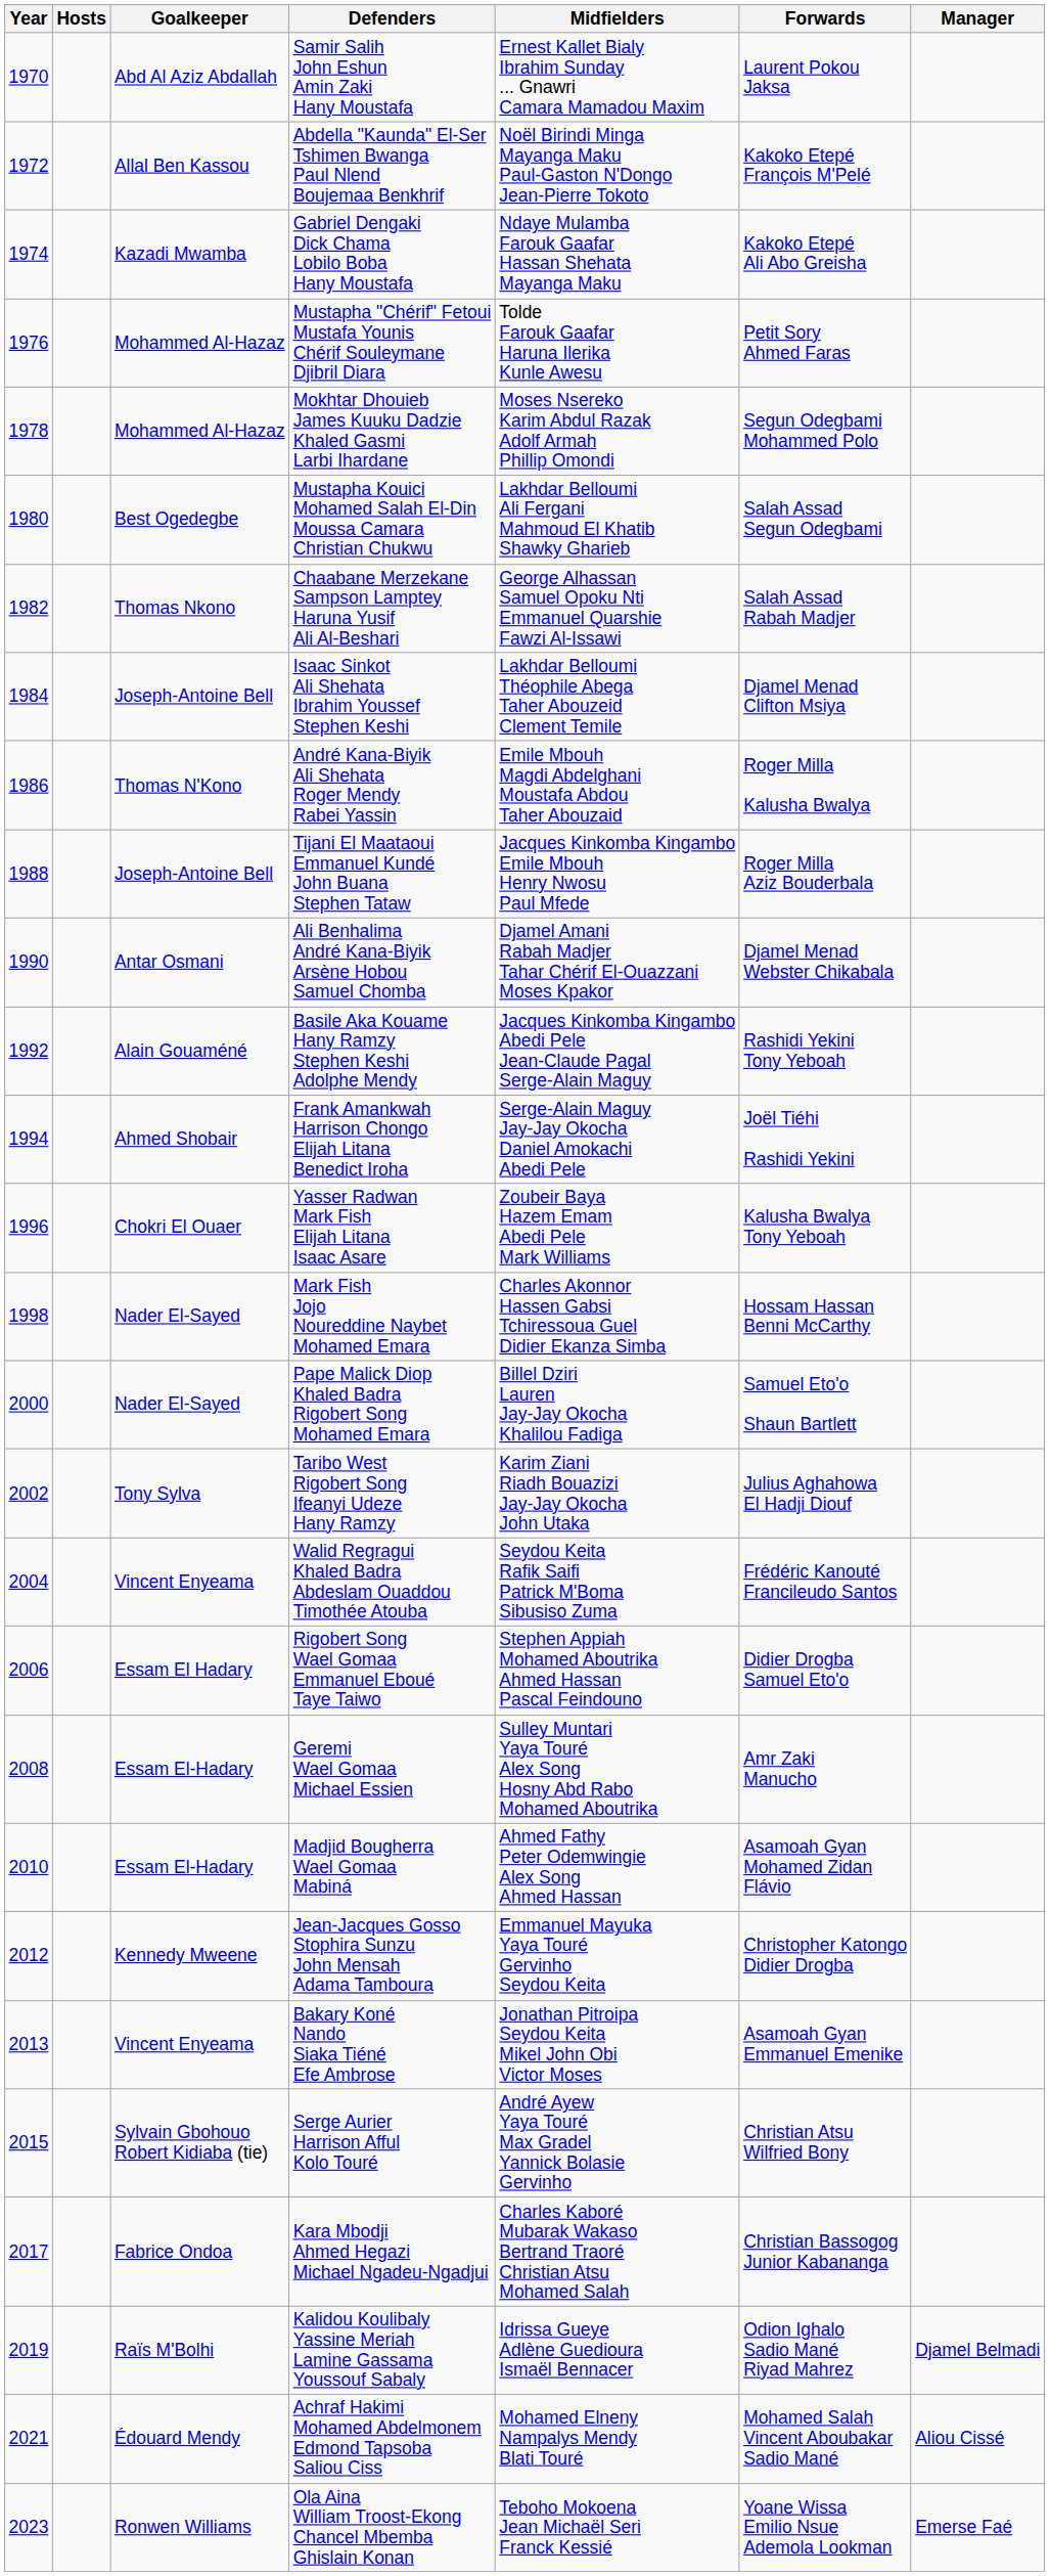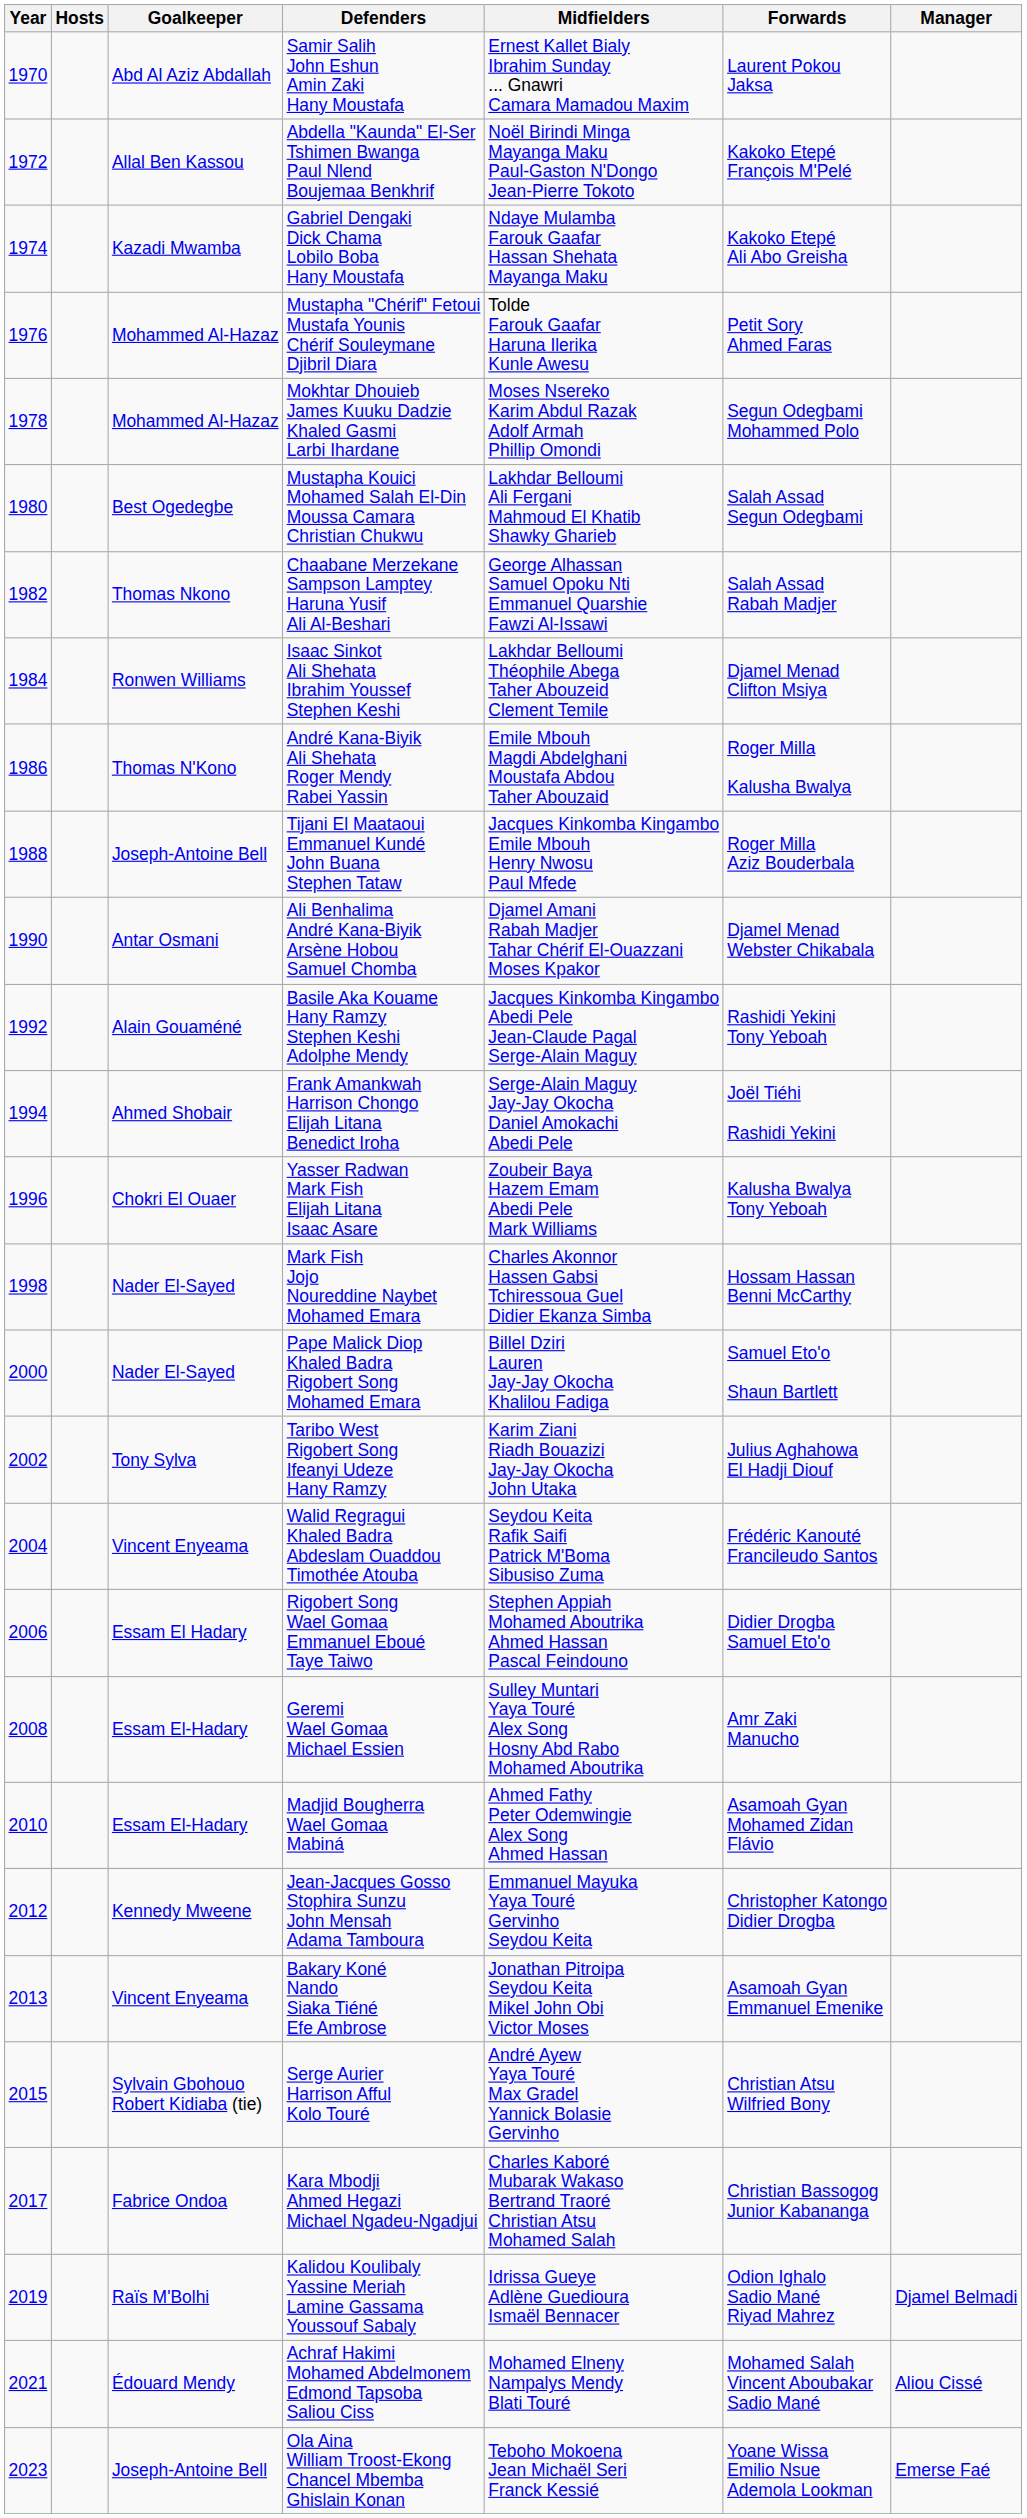Isaac Sinkot Ali Shehata Ibrahim Youssef Stephen Keshi | Goalkeeper: Joseph-Antoine Bell -> Ronwen Williams
Ola Aina William Troost-Ekong Chancel Mbemba Ghislain Konan | Goalkeeper: Ronwen Williams -> Joseph-Antoine Bell
